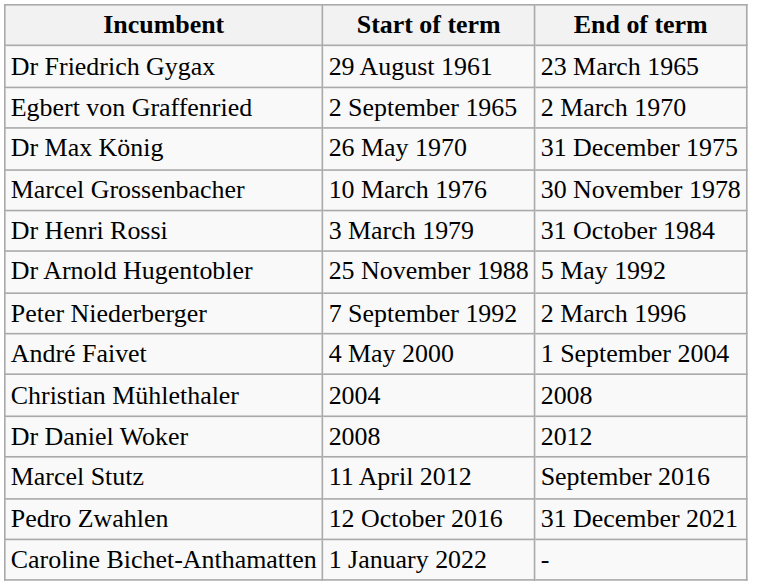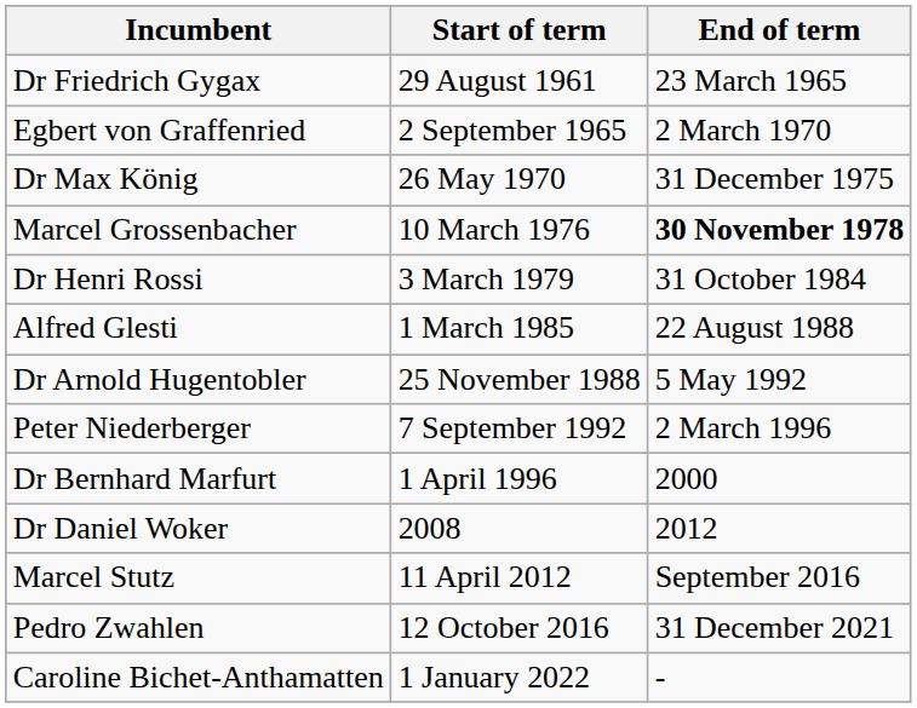Marcel Grossenbacher | End of term: normal -> bold
+ row: Alfred Glesti | 1 March 1985 | 22 August 1988
+ row: Dr Bernhard Marfurt | 1 April 1996 | 2000
- row: André Faivet | 4 May 2000 | 1 September 2004
- row: Christian Mühlethaler | 2004 | 2008
